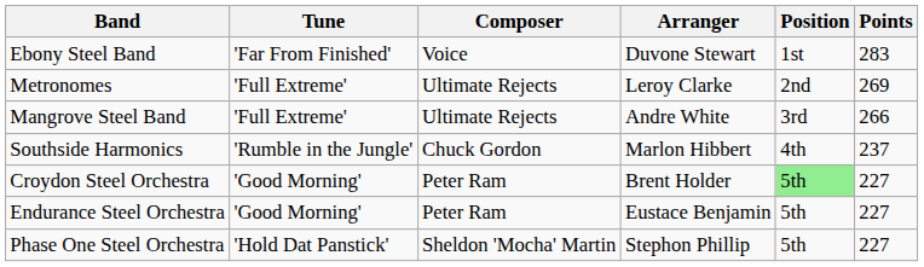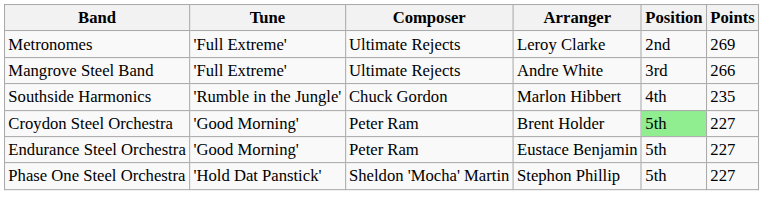- row: Ebony Steel Band | 'Far From Finished' | Voice | Duvone Stewart | 1st | 283
Southside Harmonics | Points: 237 -> 235
